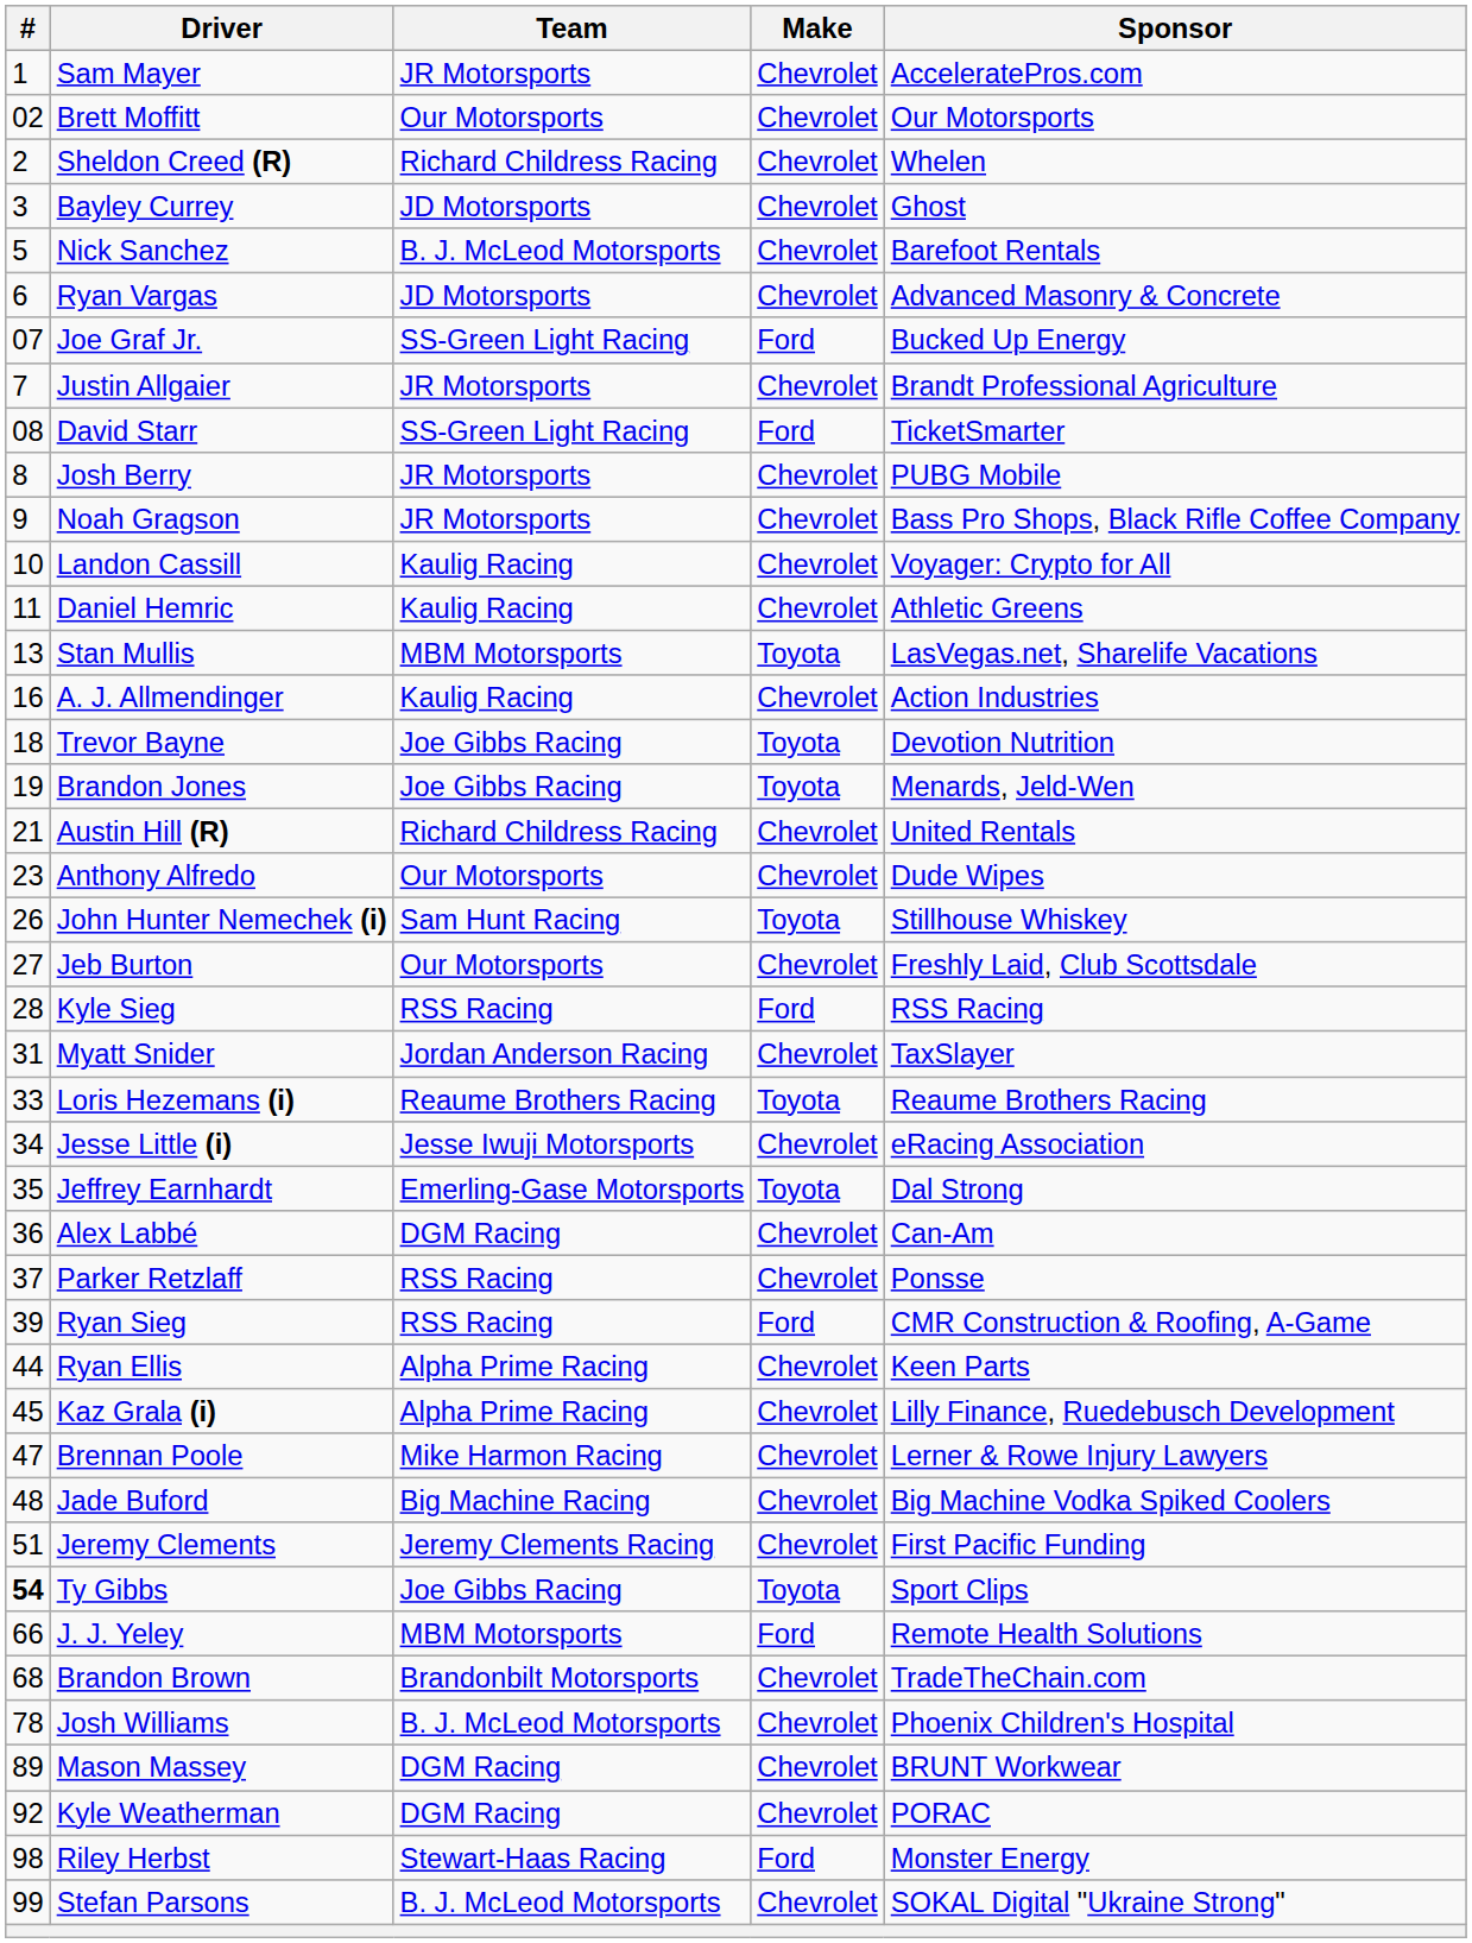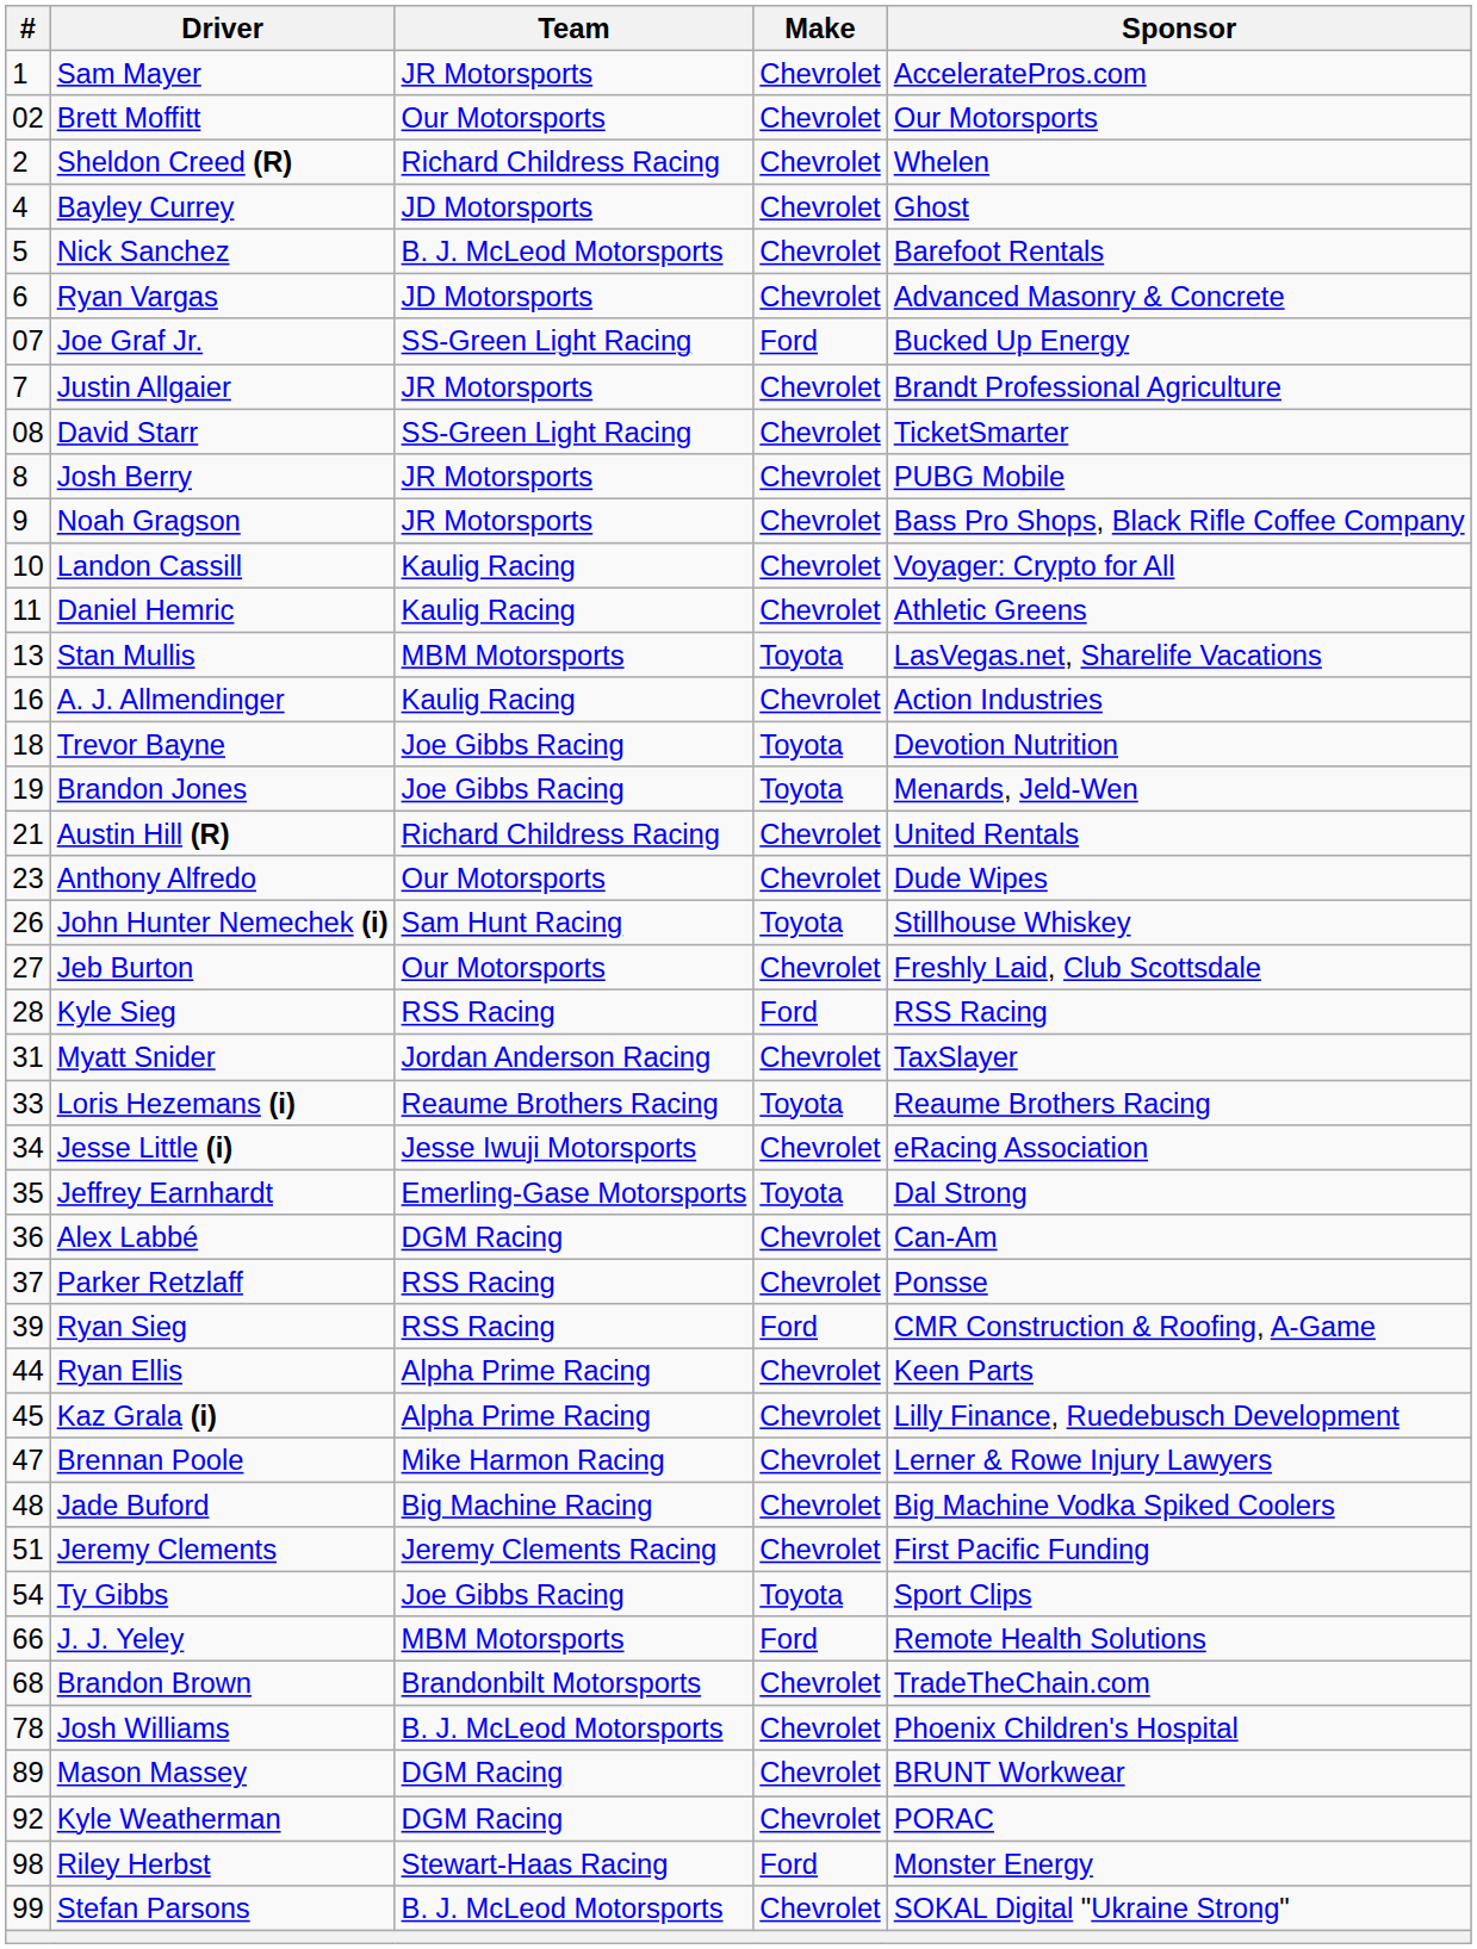Bayley Currey | #: 3 -> 4
David Starr | Make: Ford -> Chevrolet
Ty Gibbs | #: bold -> normal
